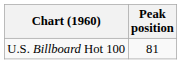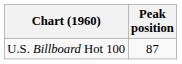U.S. Billboard Hot 100 | Peak position: 81 -> 87
